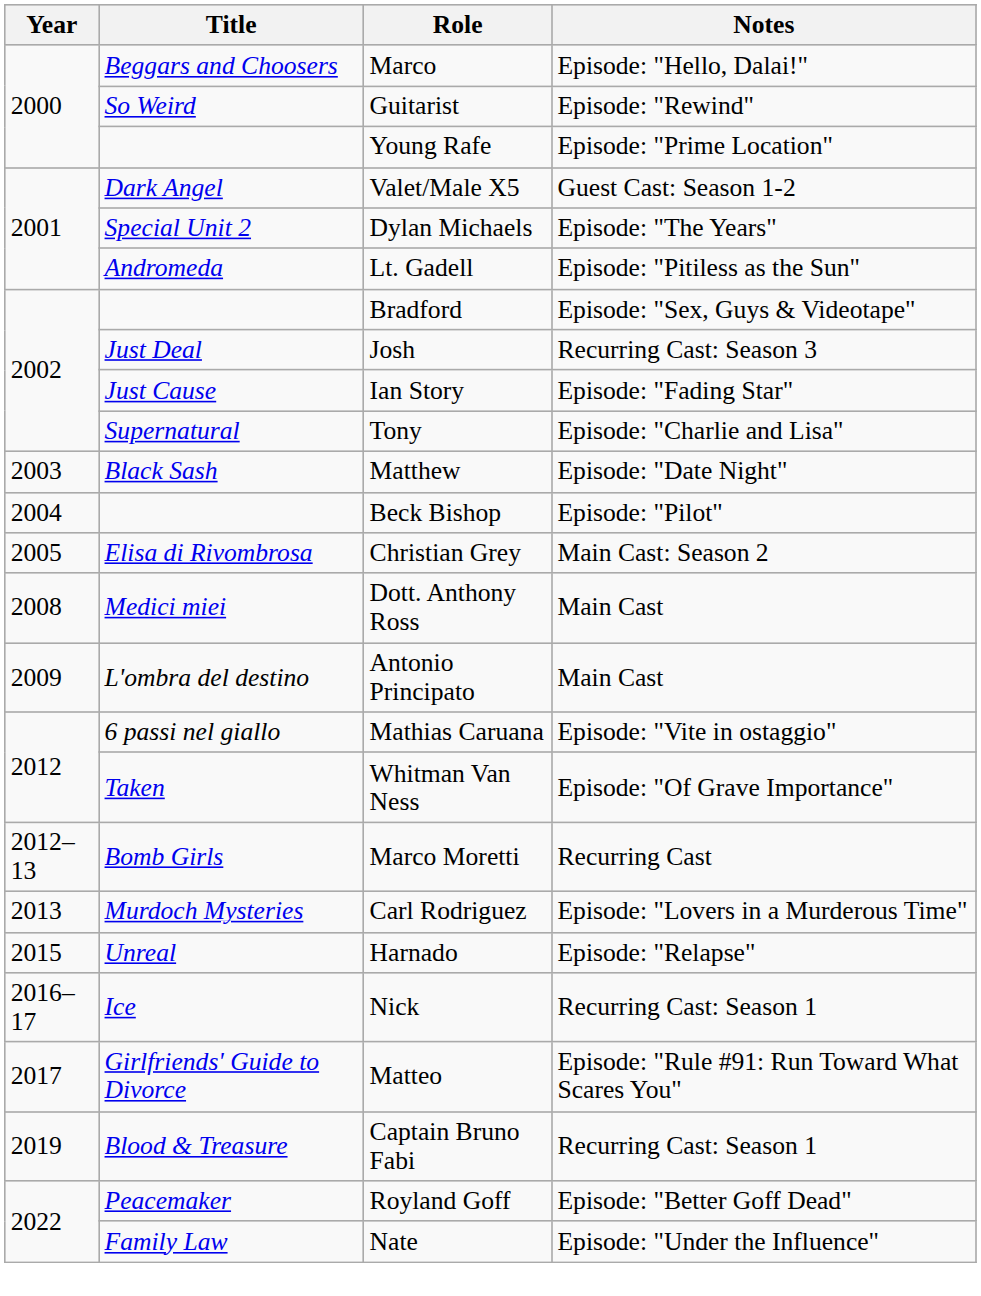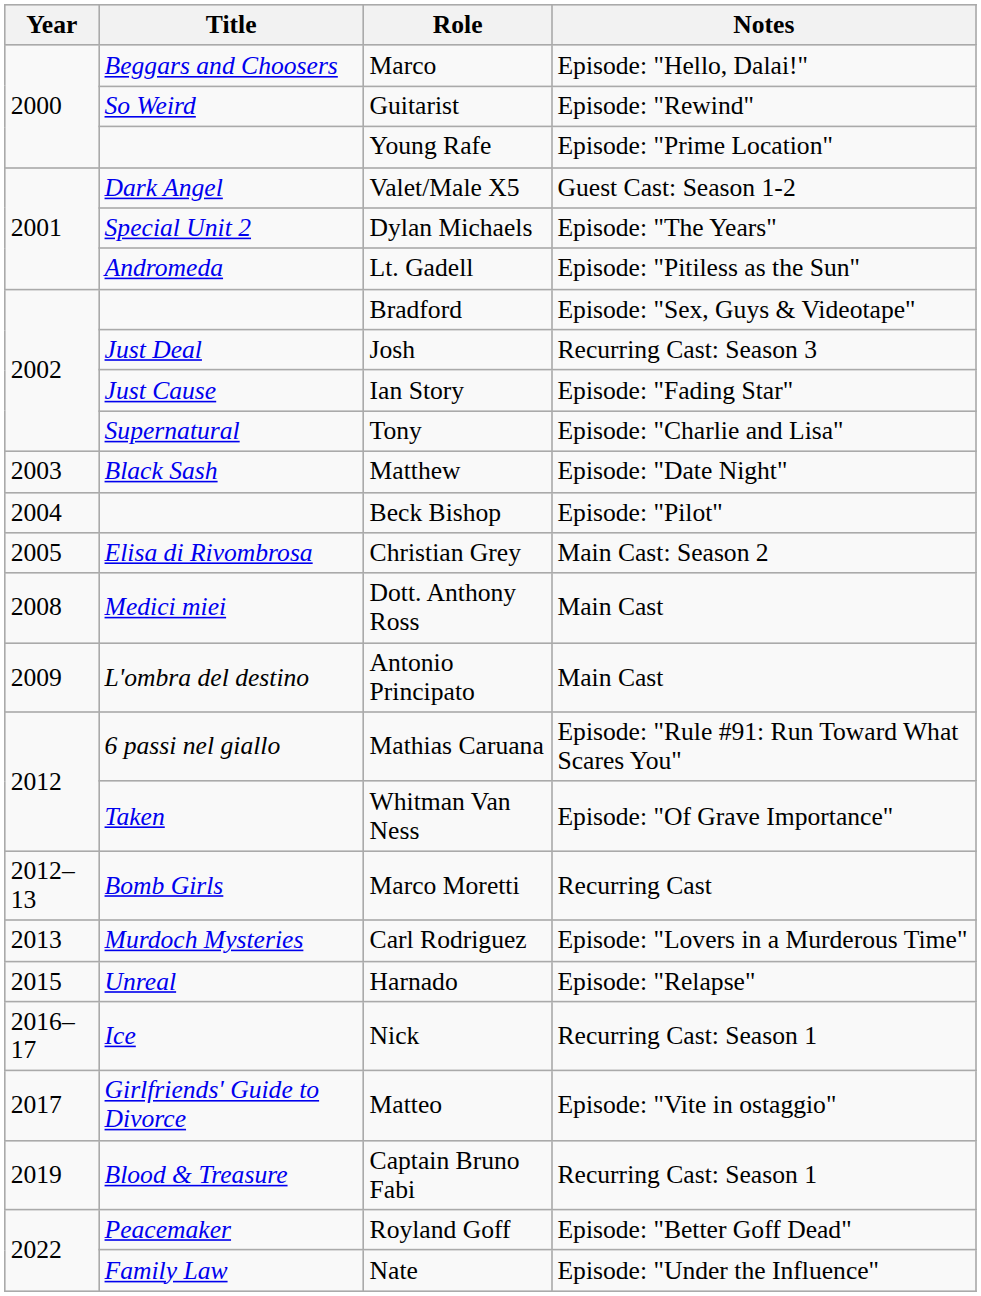Mathias Caruana | Notes: Episode: "Vite in ostaggio" -> Episode: "Rule #91: Run Toward What Scares You"
Matteo | Notes: Episode: "Rule #91: Run Toward What Scares You" -> Episode: "Vite in ostaggio"
